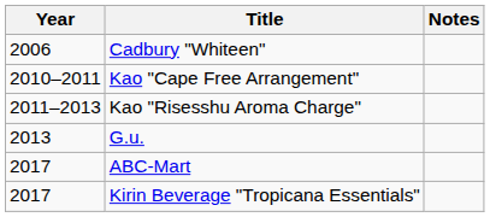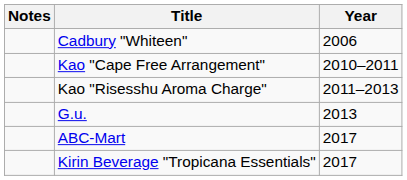columns swapped: Year <-> Notes
